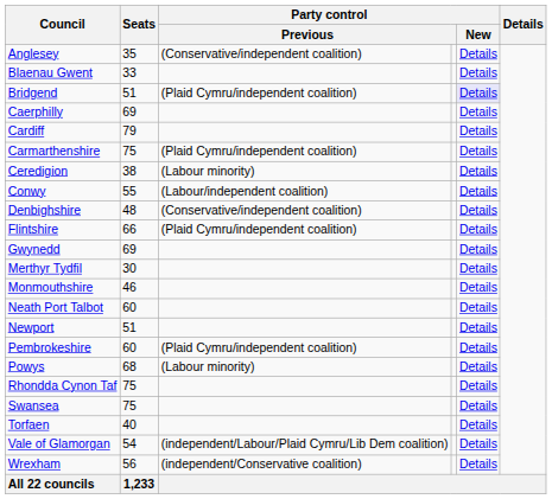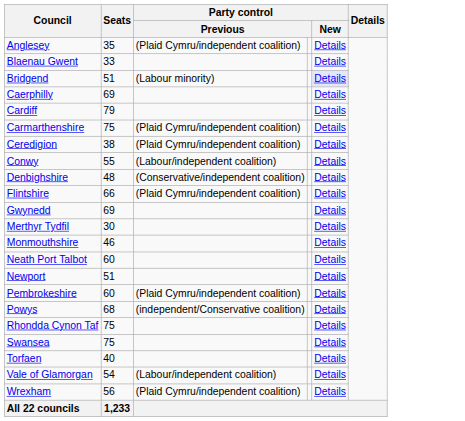Anglesey | column 3: (Conservative/independent coalition) -> (Plaid Cymru/independent coalition)
Bridgend | column 3: (Plaid Cymru/independent coalition) -> (Labour minority)
Ceredigion | column 3: (Labour minority) -> (Plaid Cymru/independent coalition)
Powys | column 3: (Labour minority) -> (independent/Conservative coalition)
Vale of Glamorgan | column 3: (independent/Labour/Plaid Cymru/Lib Dem coalition) -> (Labour/independent coalition)
Wrexham | column 3: (independent/Conservative coalition) -> (Plaid Cymru/independent coalition)
